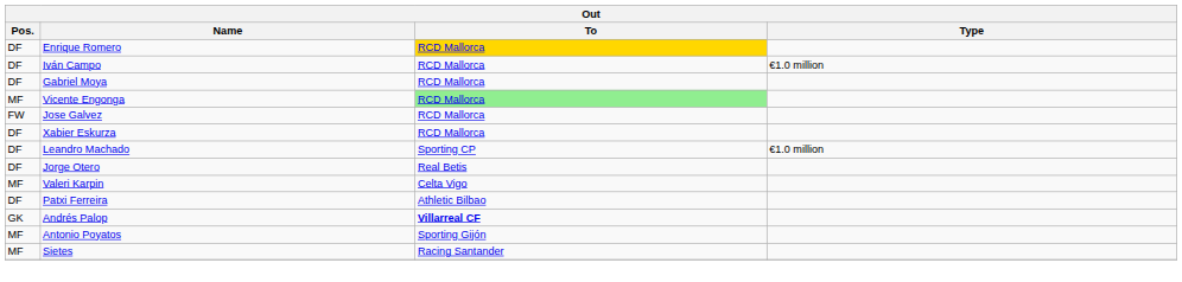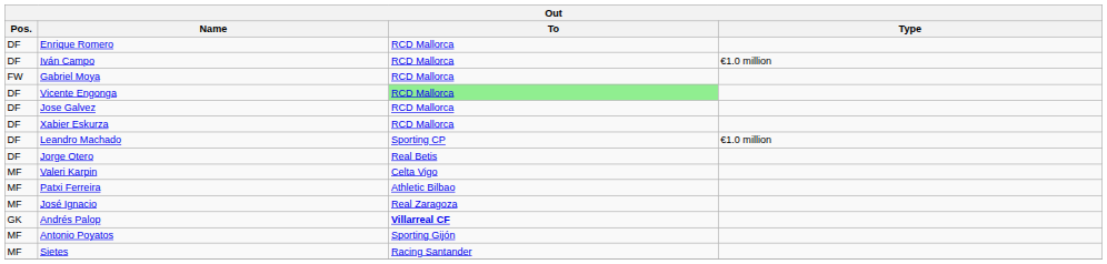Enrique Romero | To: gold background -> no background
Gabriel Moya | Pos.: DF -> FW
Vicente Engonga | Pos.: MF -> DF
Jose Galvez | Pos.: FW -> DF
Patxi Ferreira | Pos.: DF -> MF
+ row: MF | José Ignacio | Real Zaragoza
